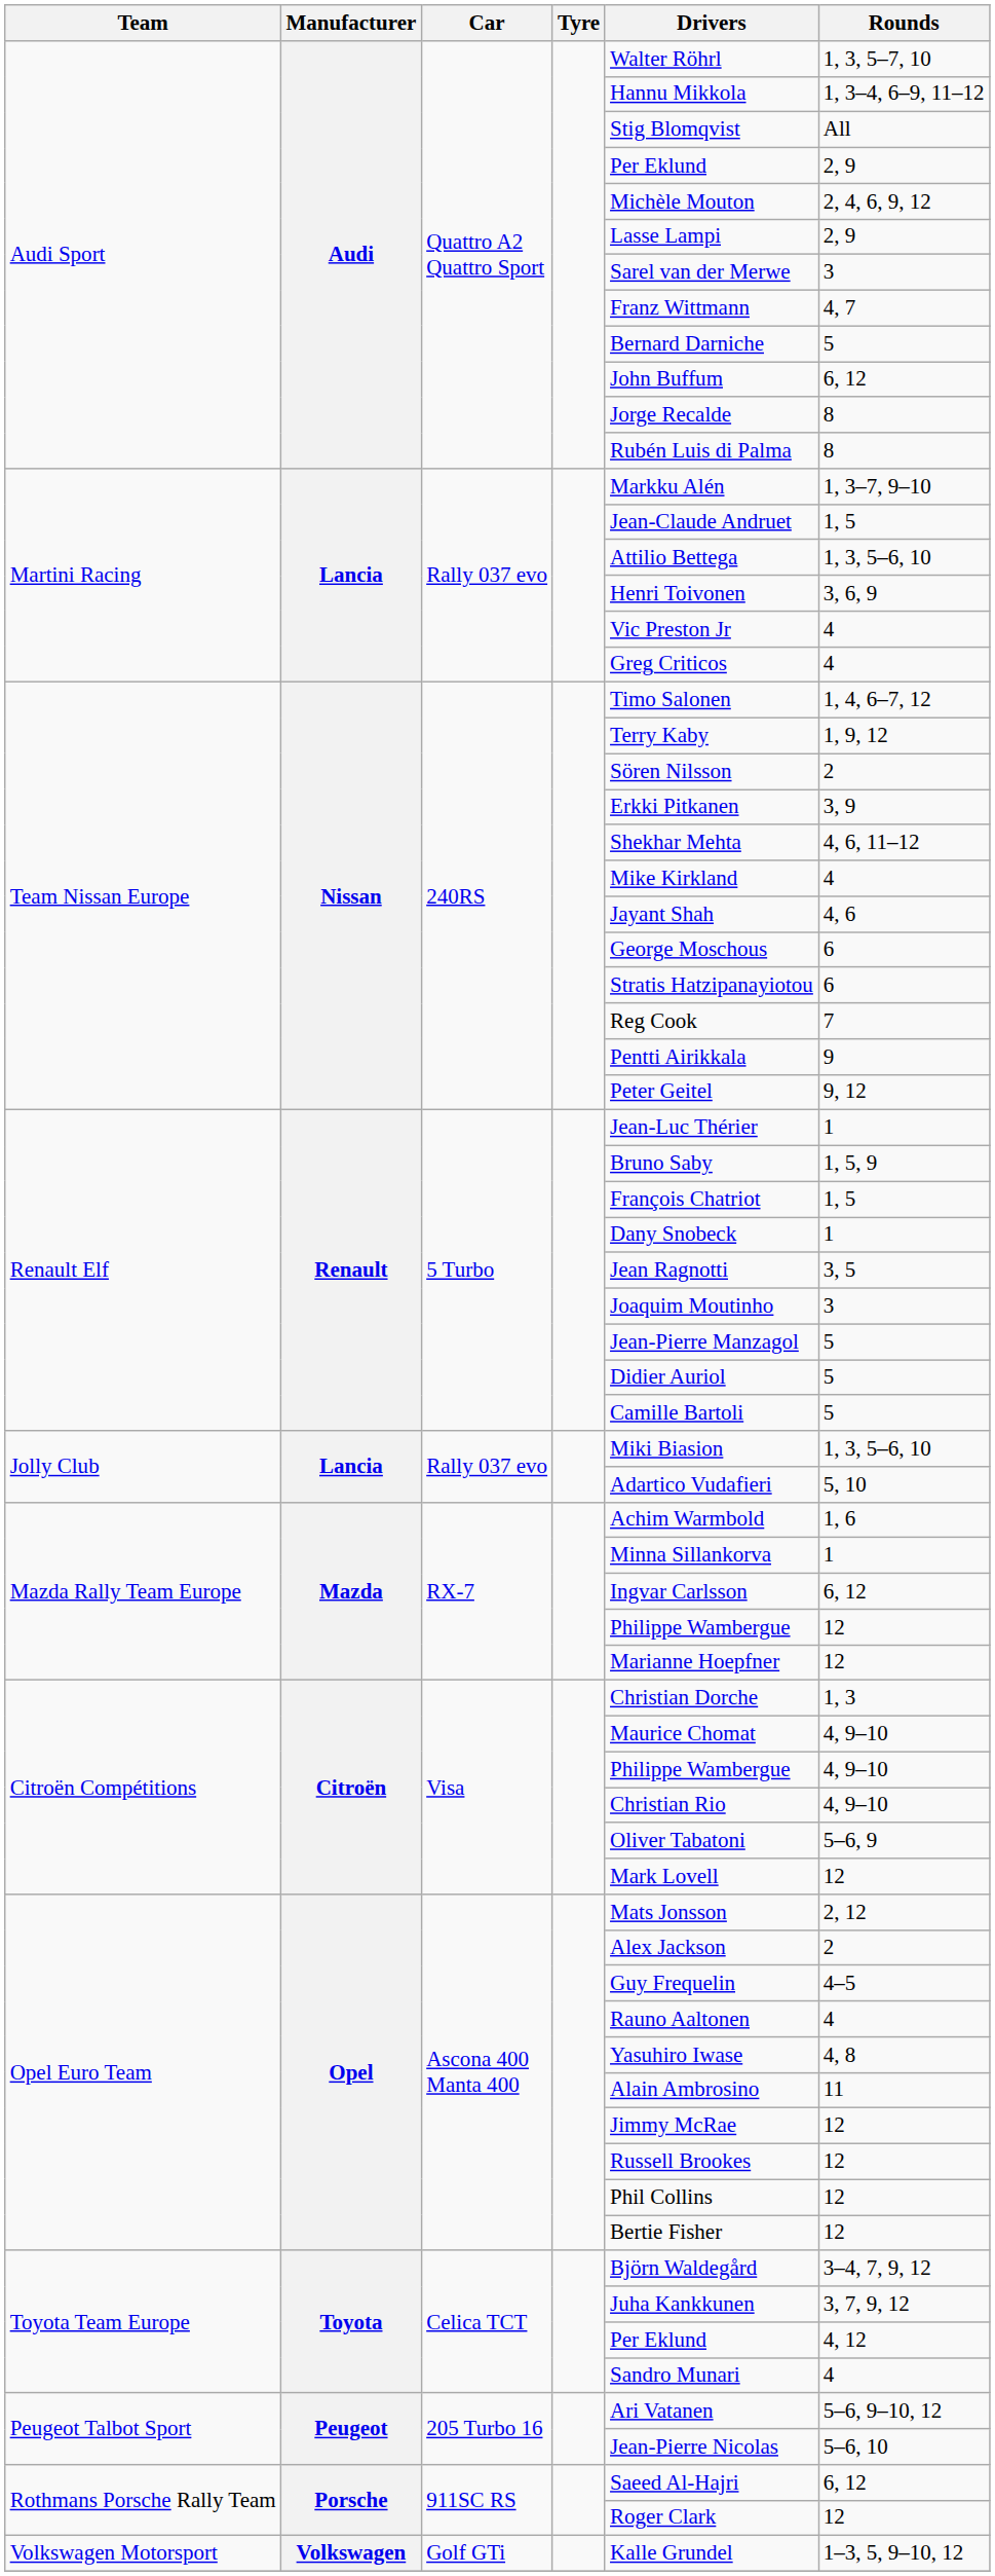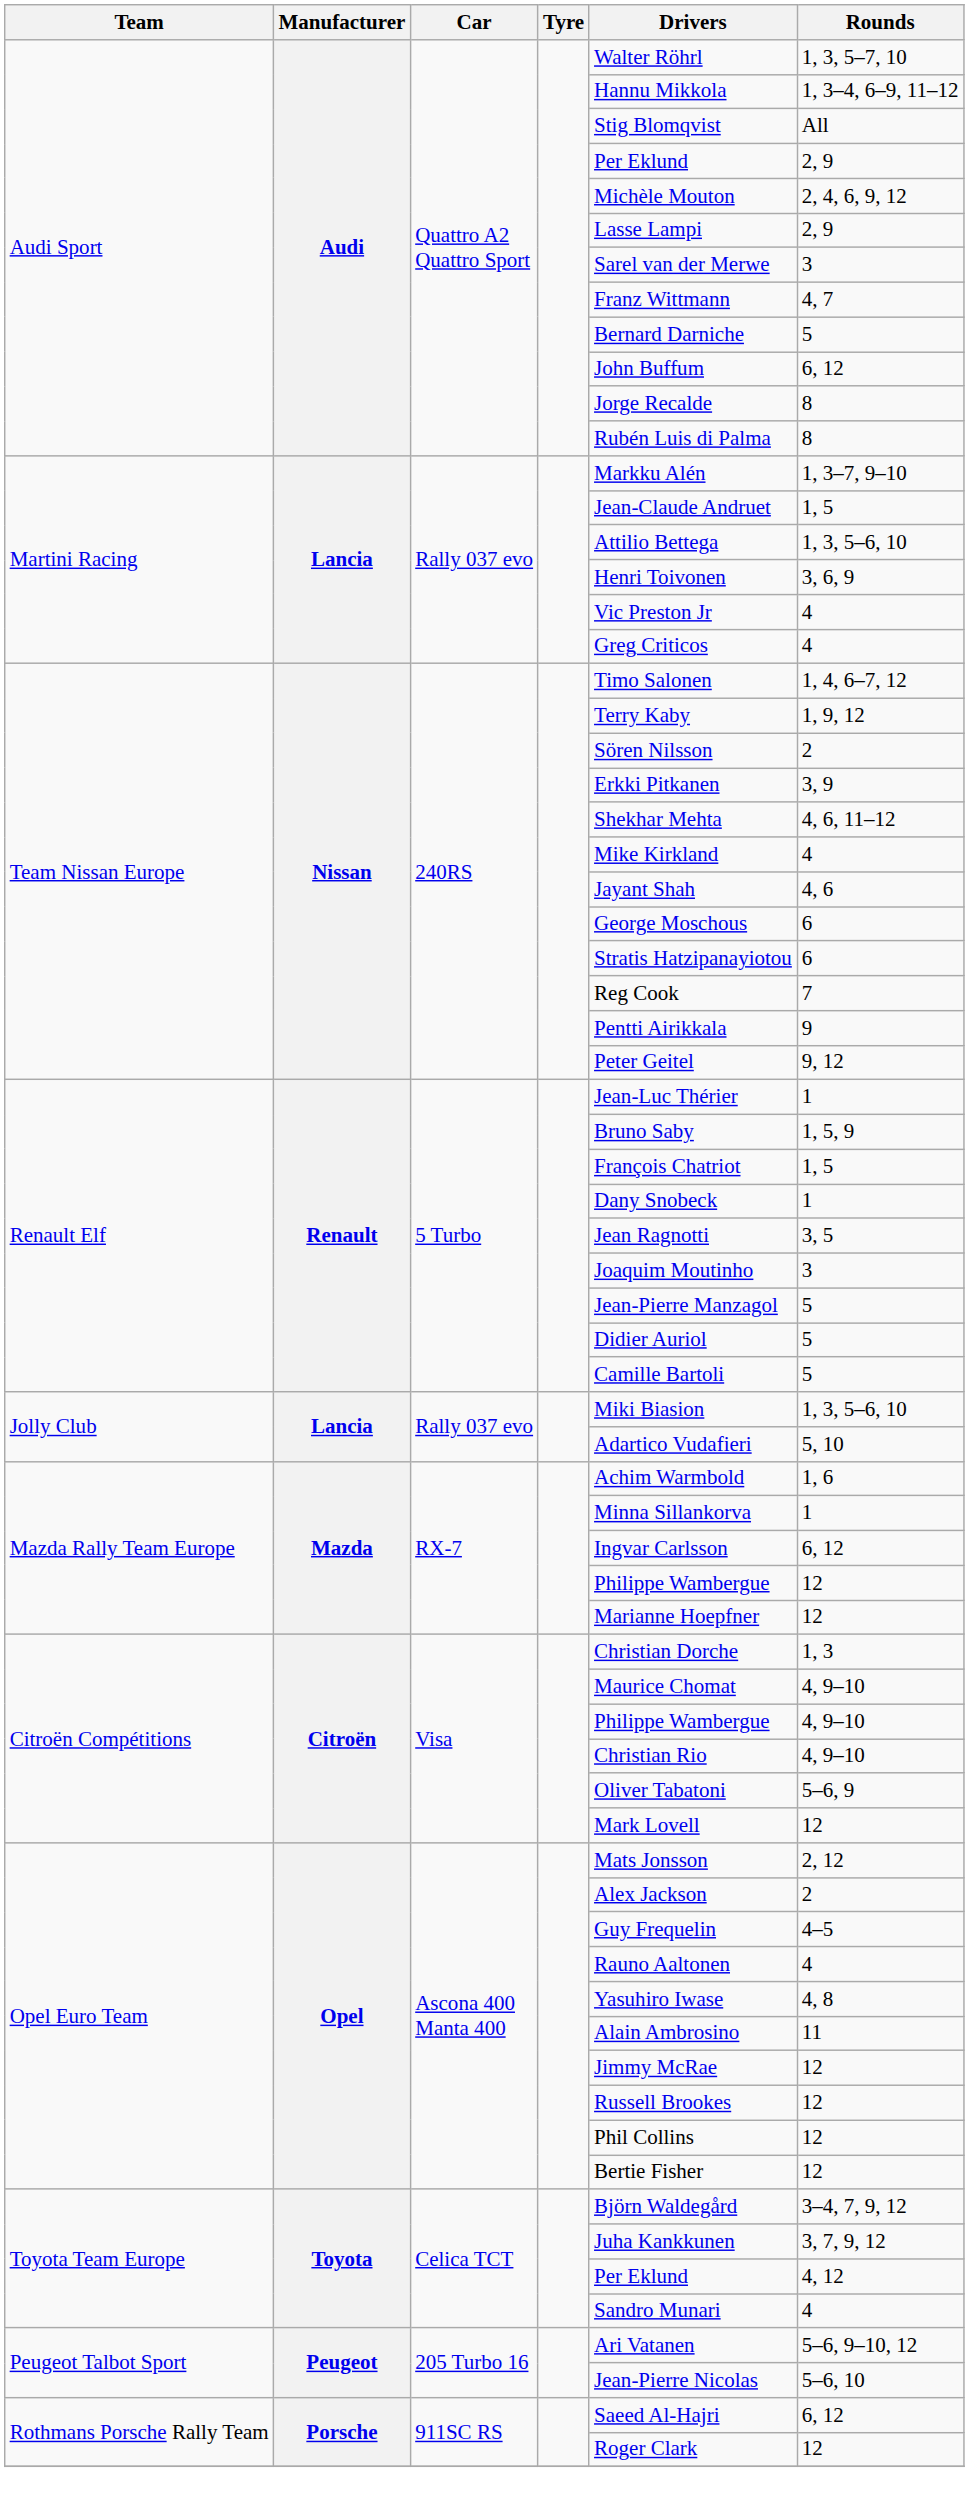- row: Volkswagen Motorsport | Volkswagen | Golf GTi | Kalle Grundel | 1–3, 5, 9–10, 12
